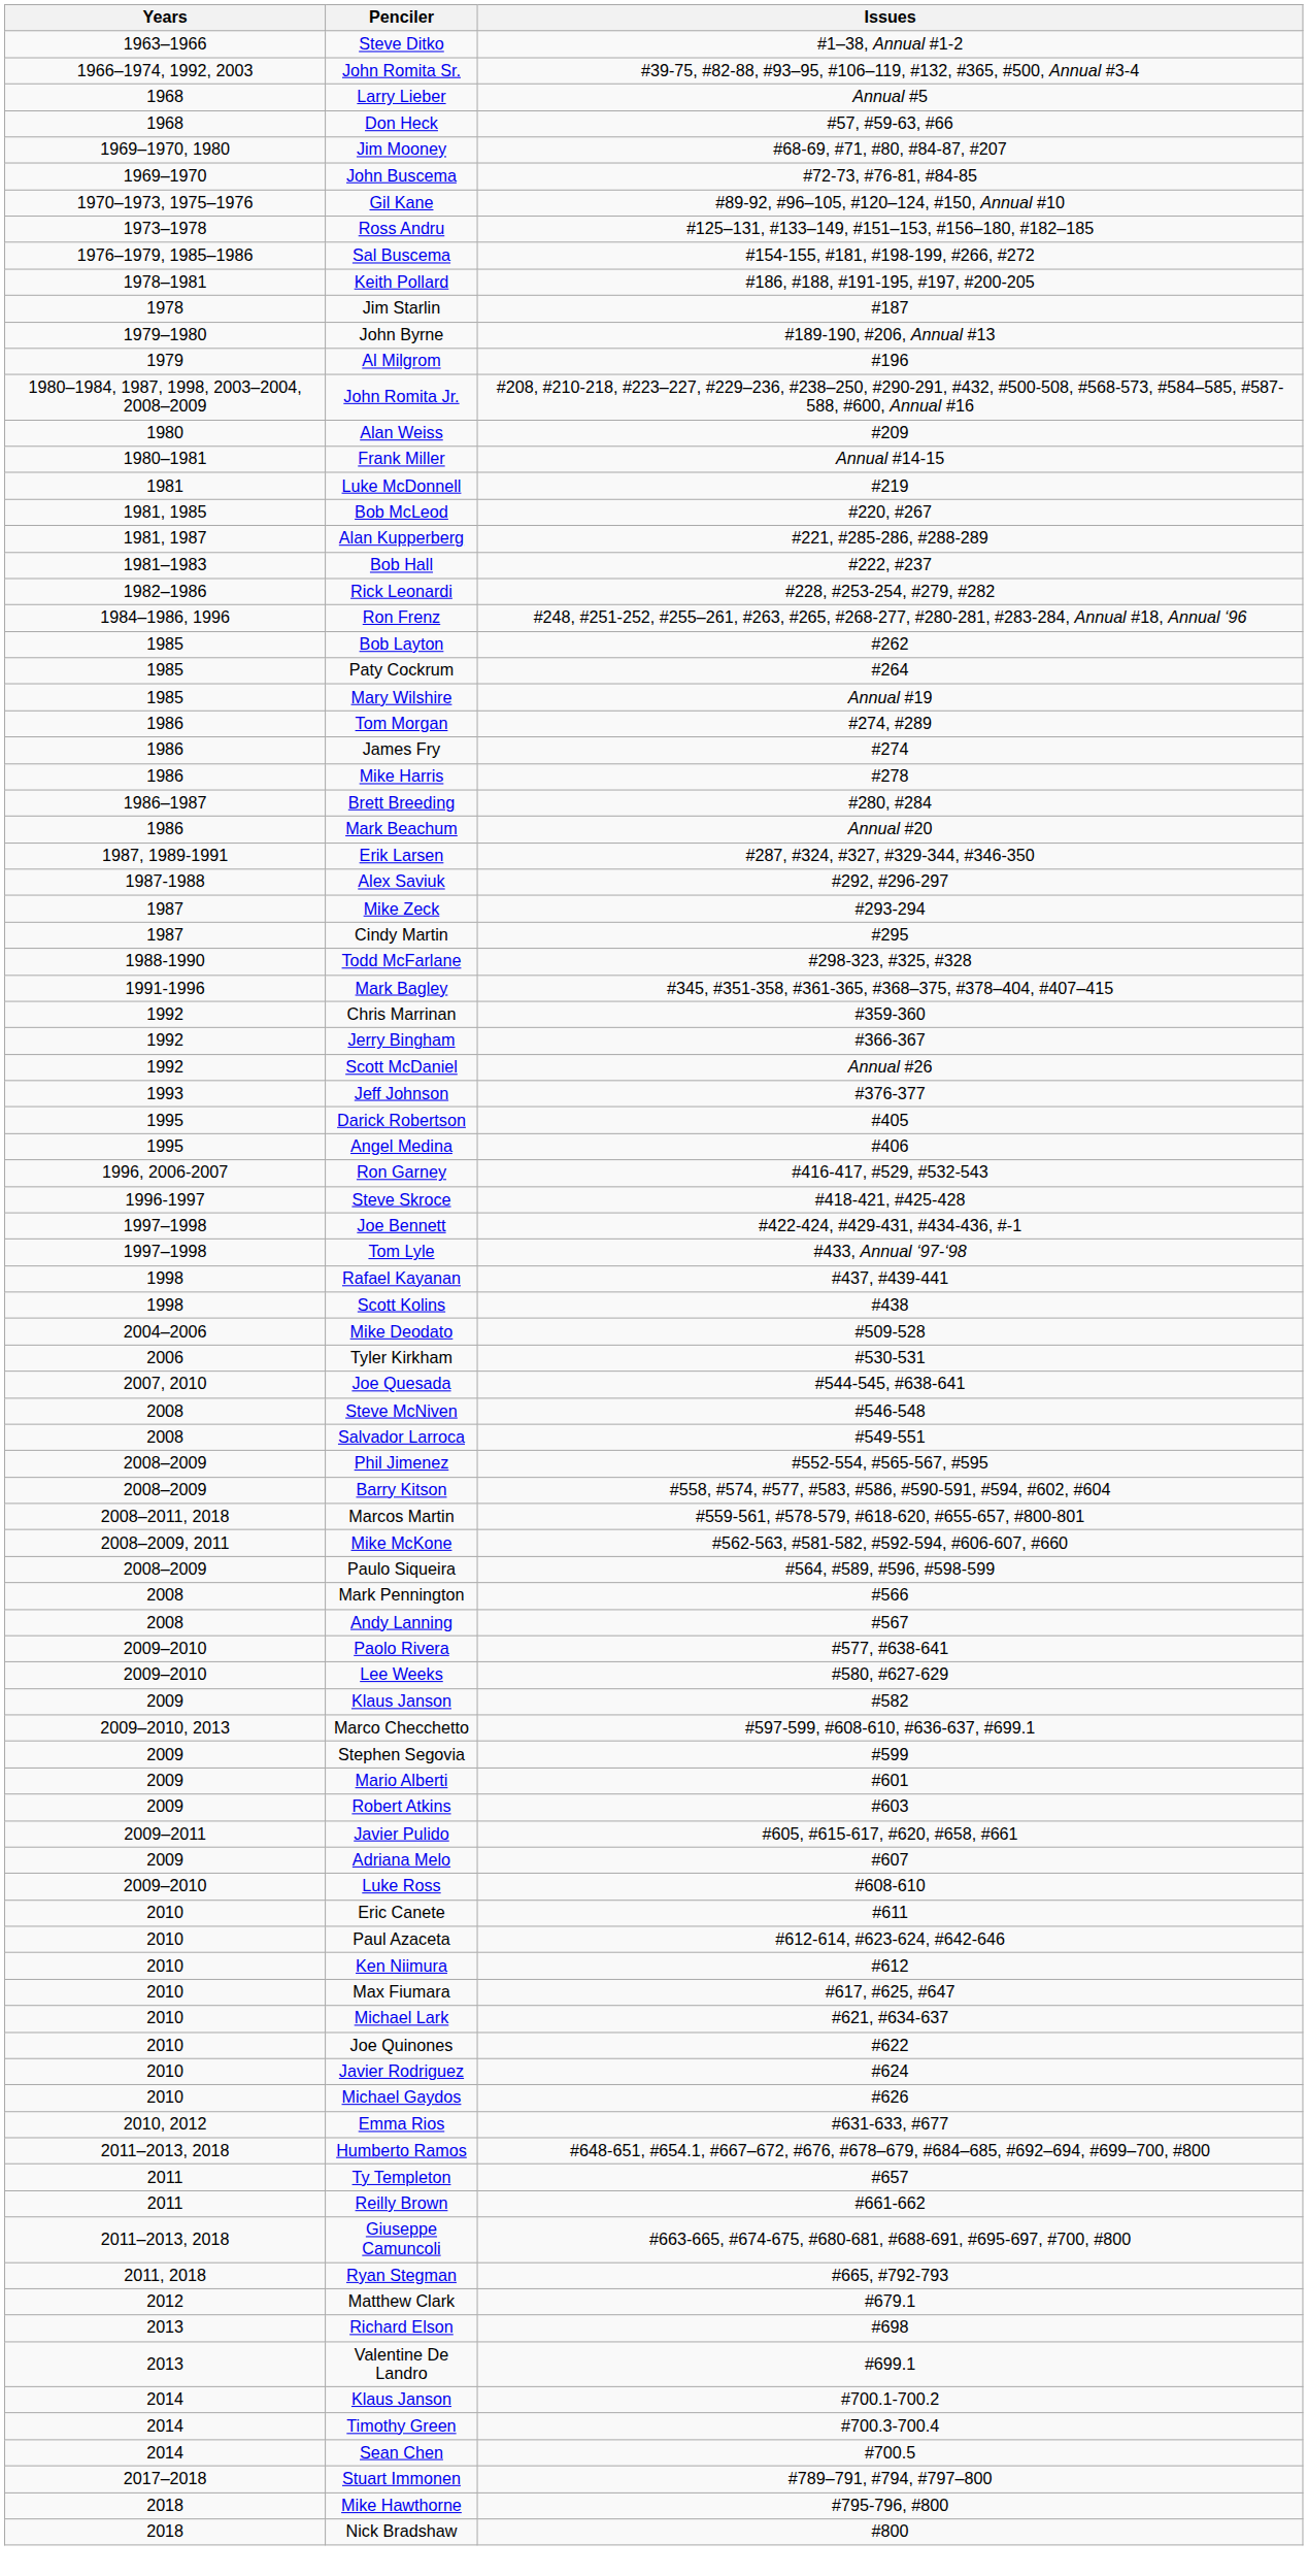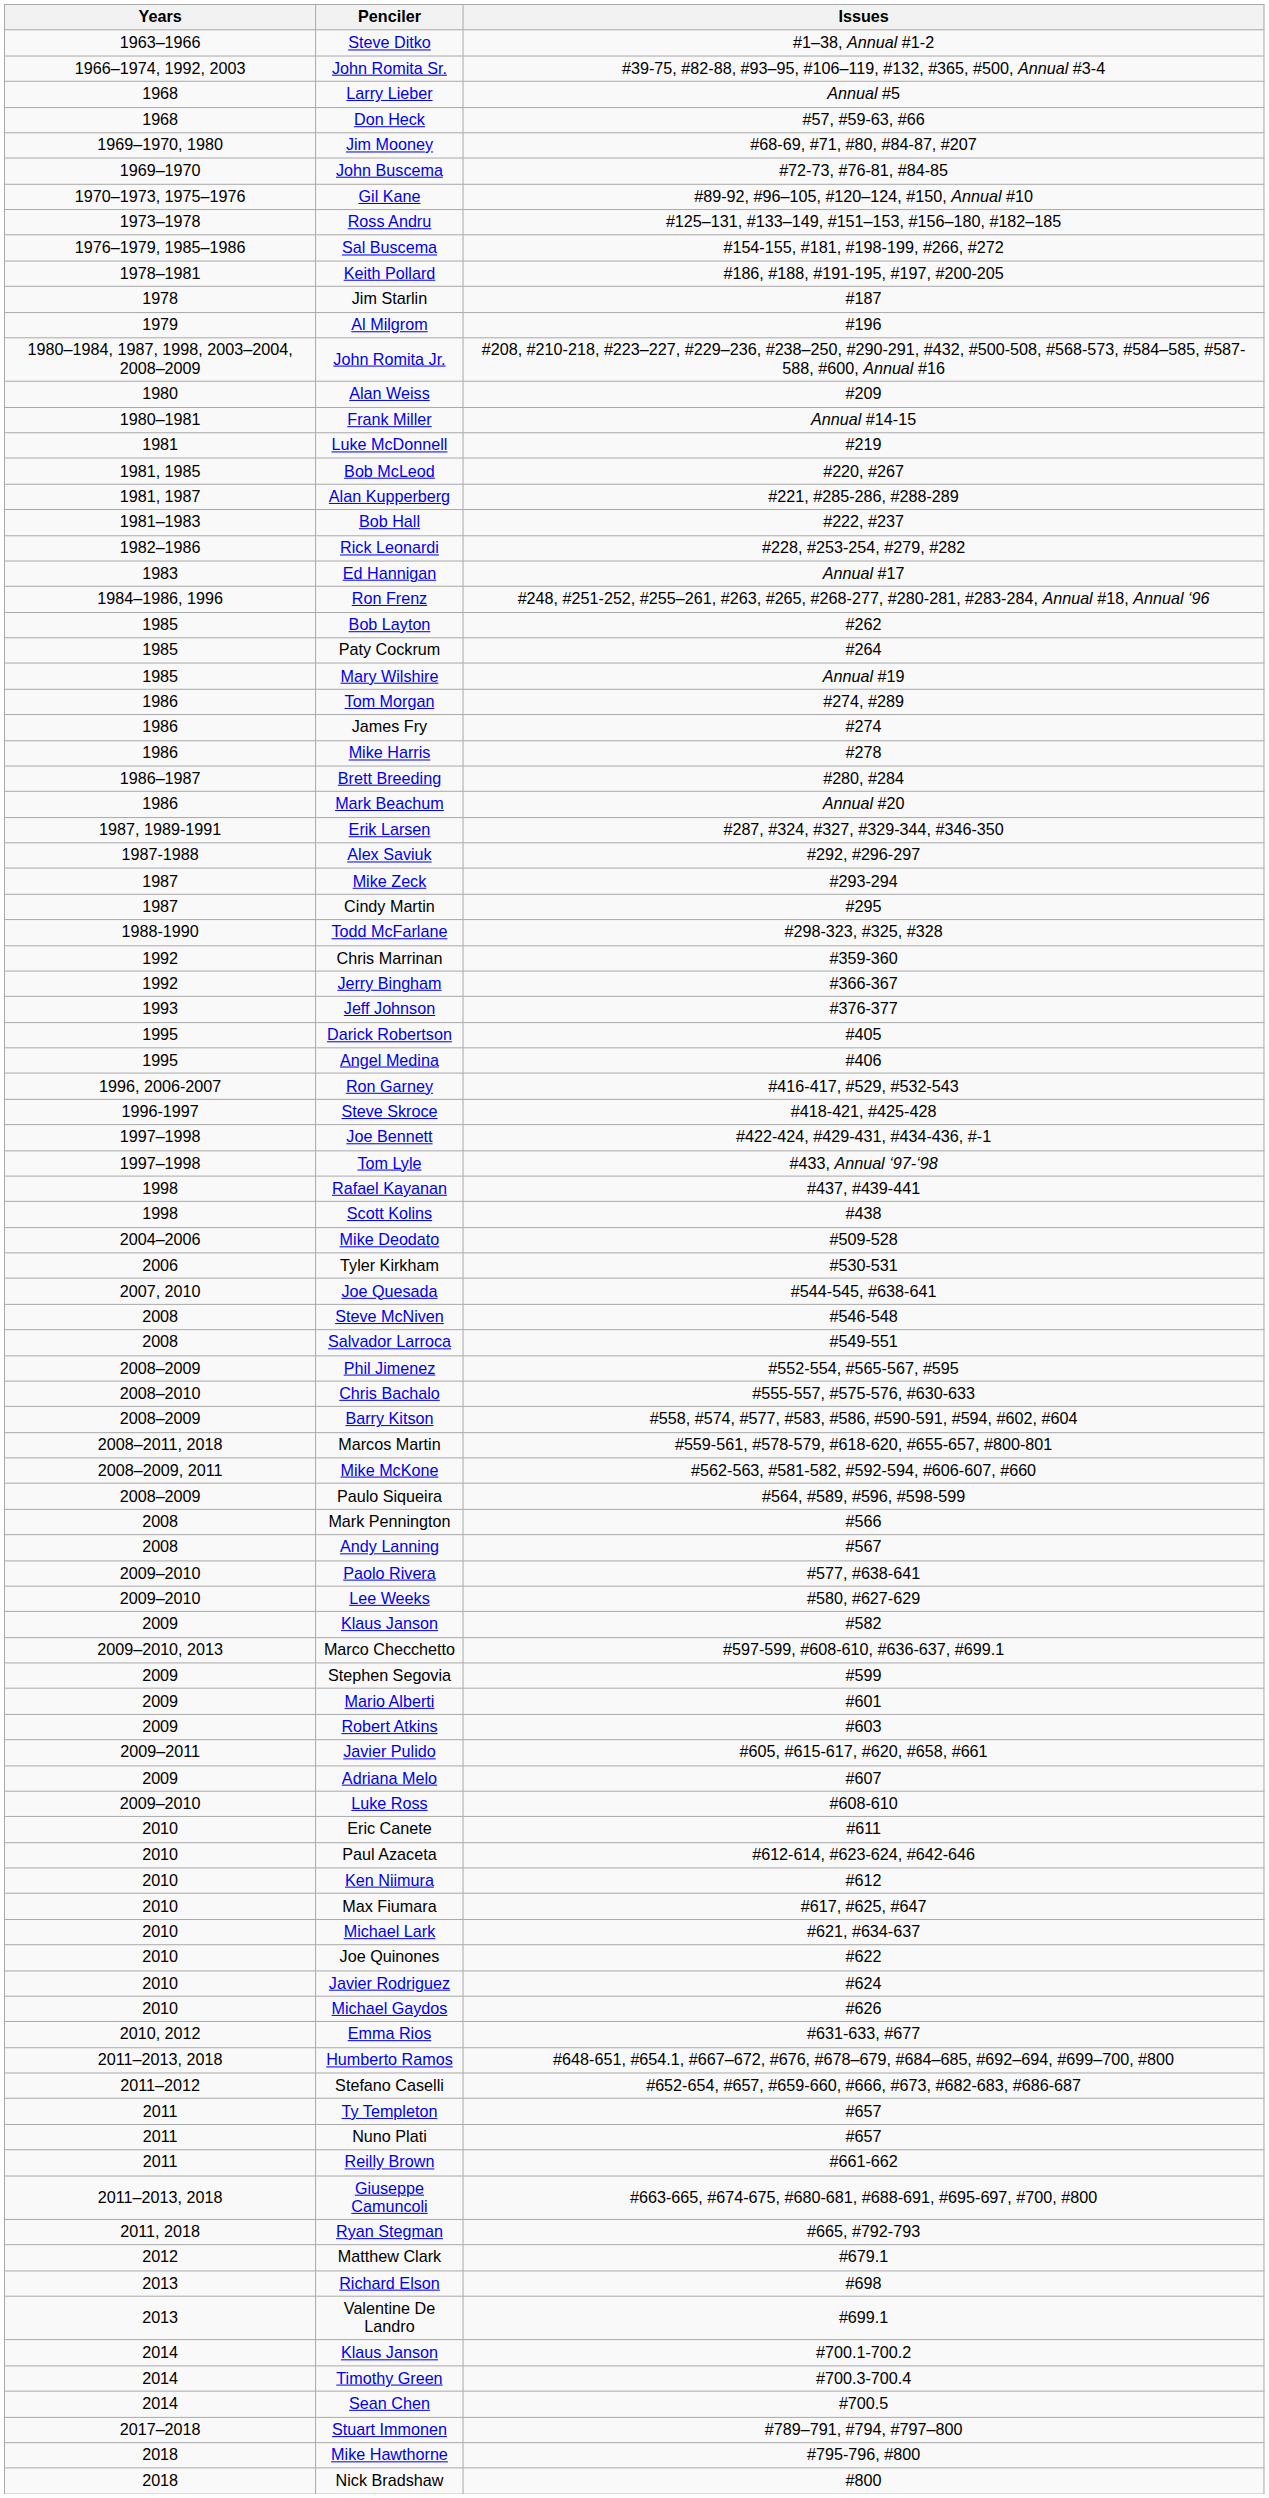- row: 1979–1980 | John Byrne | #189-190, #206, Annual #13
+ row: 1983 | Ed Hannigan | Annual #17
- row: 1991-1996 | Mark Bagley | #345, #351-358, #361-365, #368–375, #378–404, #407–415
- row: 1992 | Scott McDaniel | Annual #26
+ row: 2008–2010 | Chris Bachalo | #555-557, #575-576, #630-633
+ row: 2011–2012 | Stefano Caselli | #652-654, #657, #659-660, #666, #673, #682-683, #686-687
+ row: 2011 | Nuno Plati | #657
